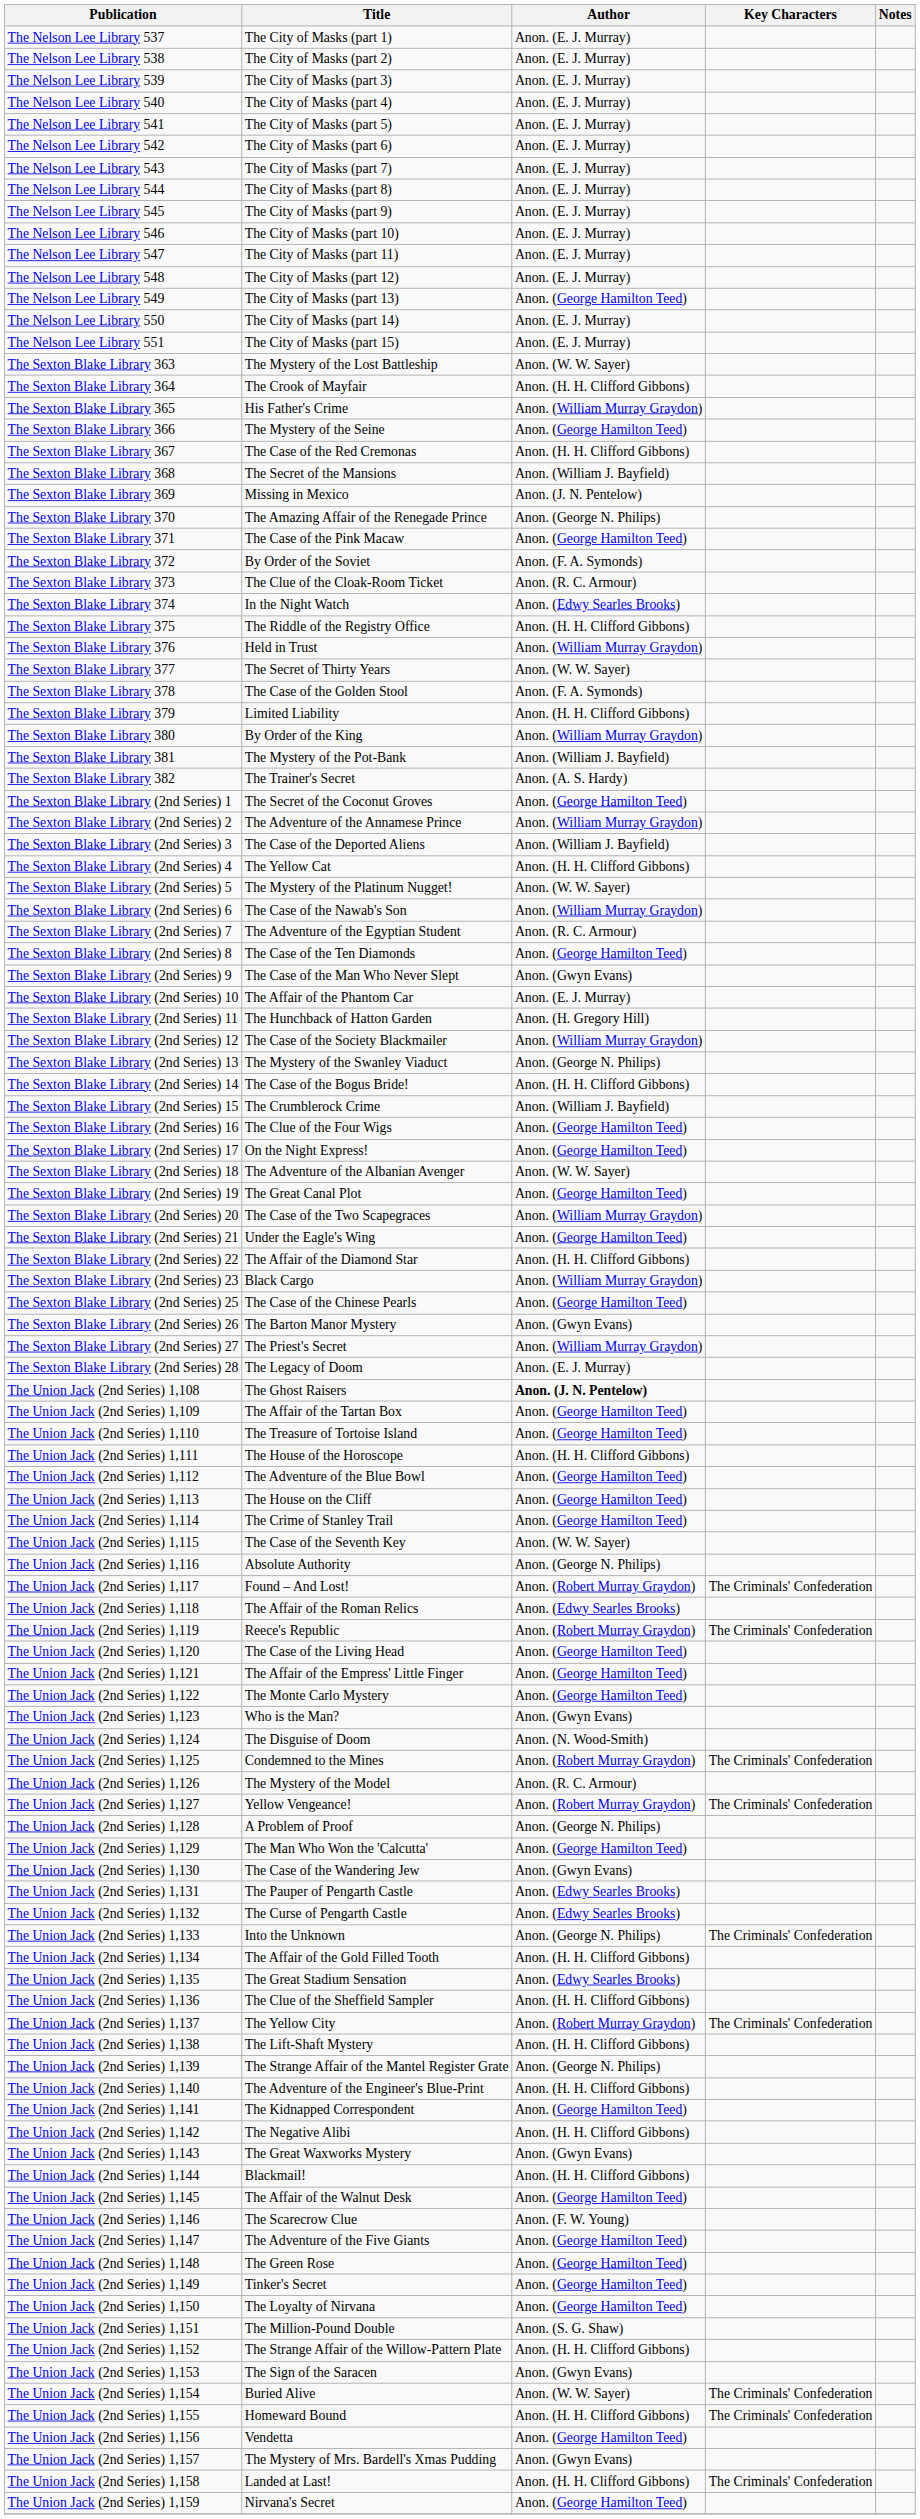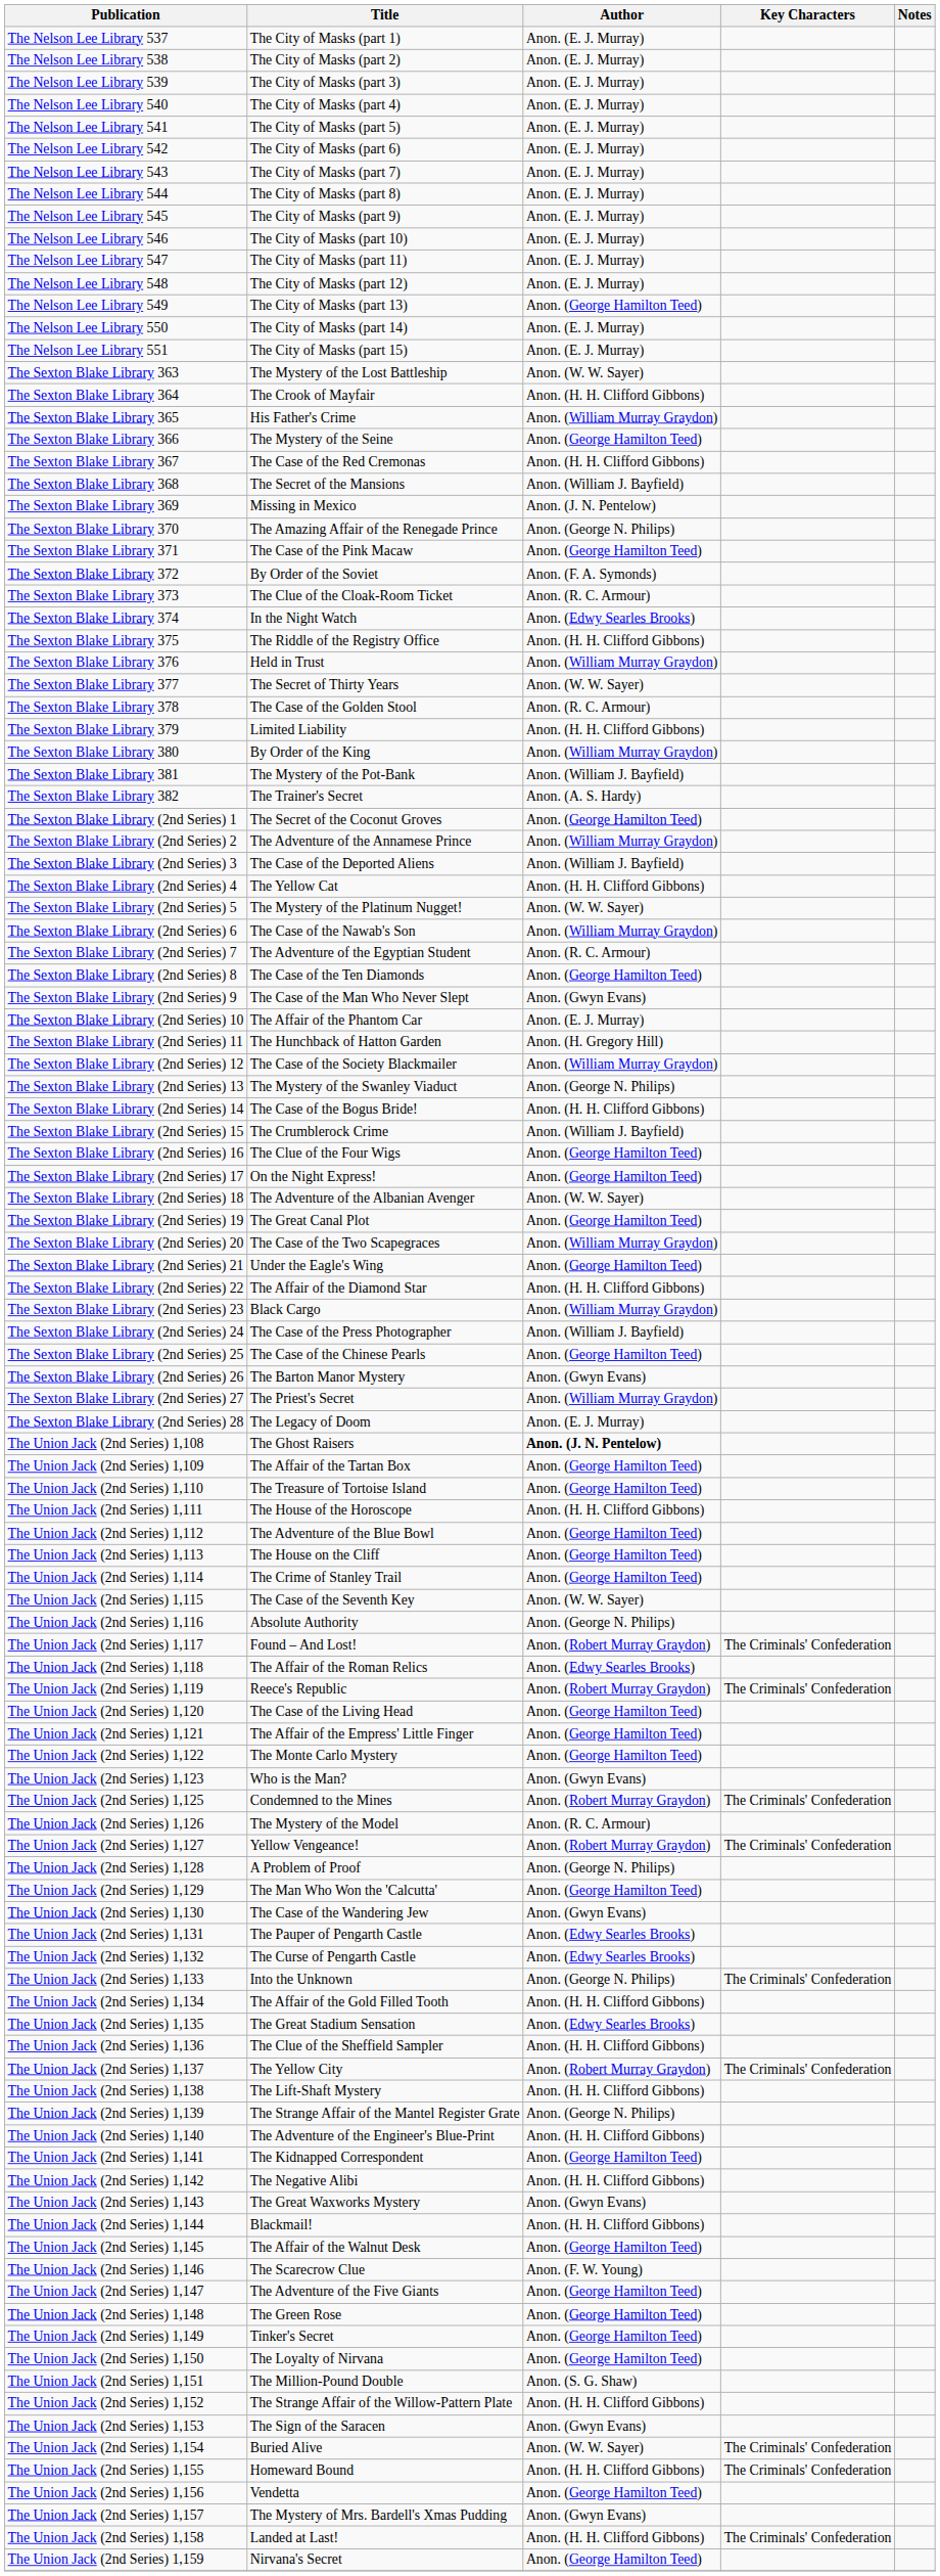The Sexton Blake Library 378 | Author: Anon. (F. A. Symonds) -> Anon. (R. C. Armour)
+ row: The Sexton Blake Library (2nd Series) 24 | The Case of the Press Photographer | Anon. (William J. Bayfield)
- row: The Union Jack (2nd Series) 1,124 | The Disguise of Doom | Anon. (N. Wood-Smith)
